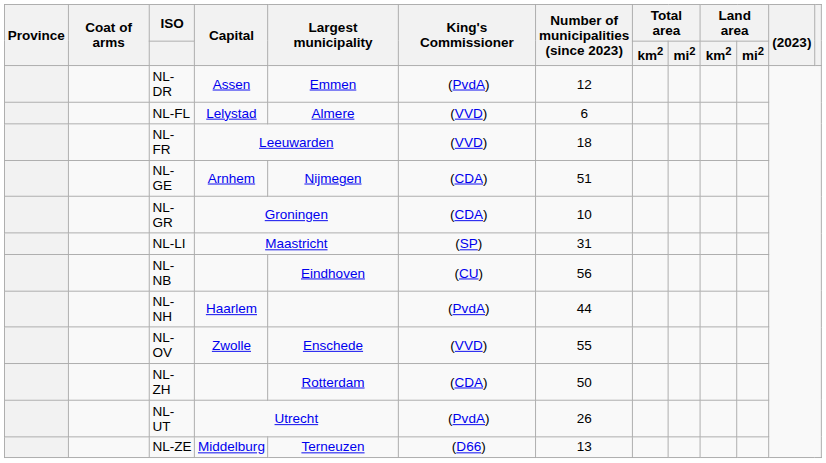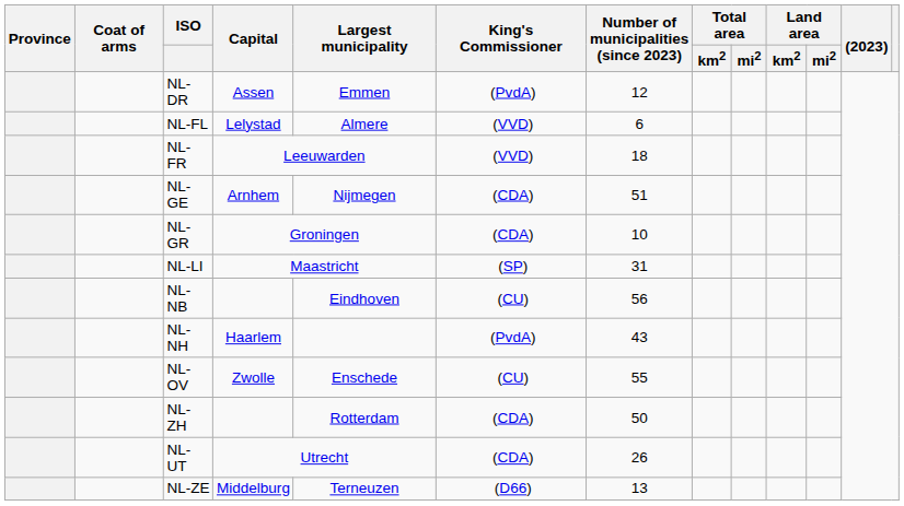NL-NH | Number of municipalities (since 2023): 44 -> 43
NL-OV | King's Commissioner: (VVD) -> (CU)
NL-UT | King's Commissioner: (PvdA) -> (CDA)
